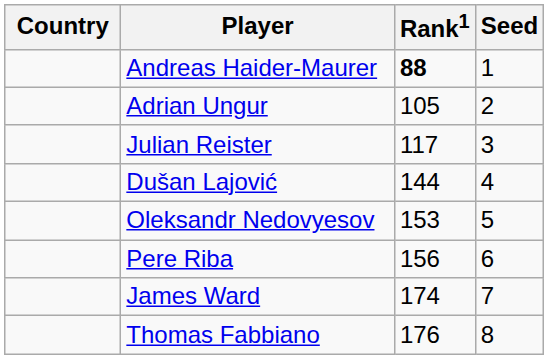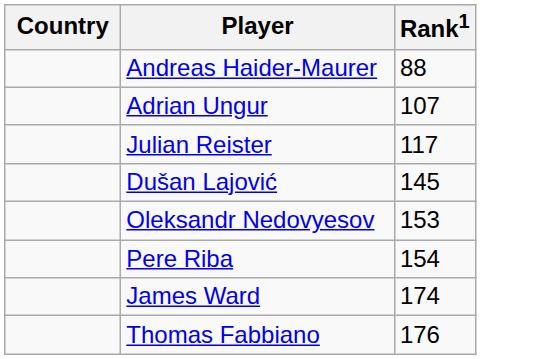- column: Seed | 1 | 2 | 3 | 4 | 5 | 6 | 7 | 8
Andreas Haider-Maurer | Rank1: bold -> normal
Adrian Ungur | Rank1: 105 -> 107
Dušan Lajović | Rank1: 144 -> 145
Pere Riba | Rank1: 156 -> 154
